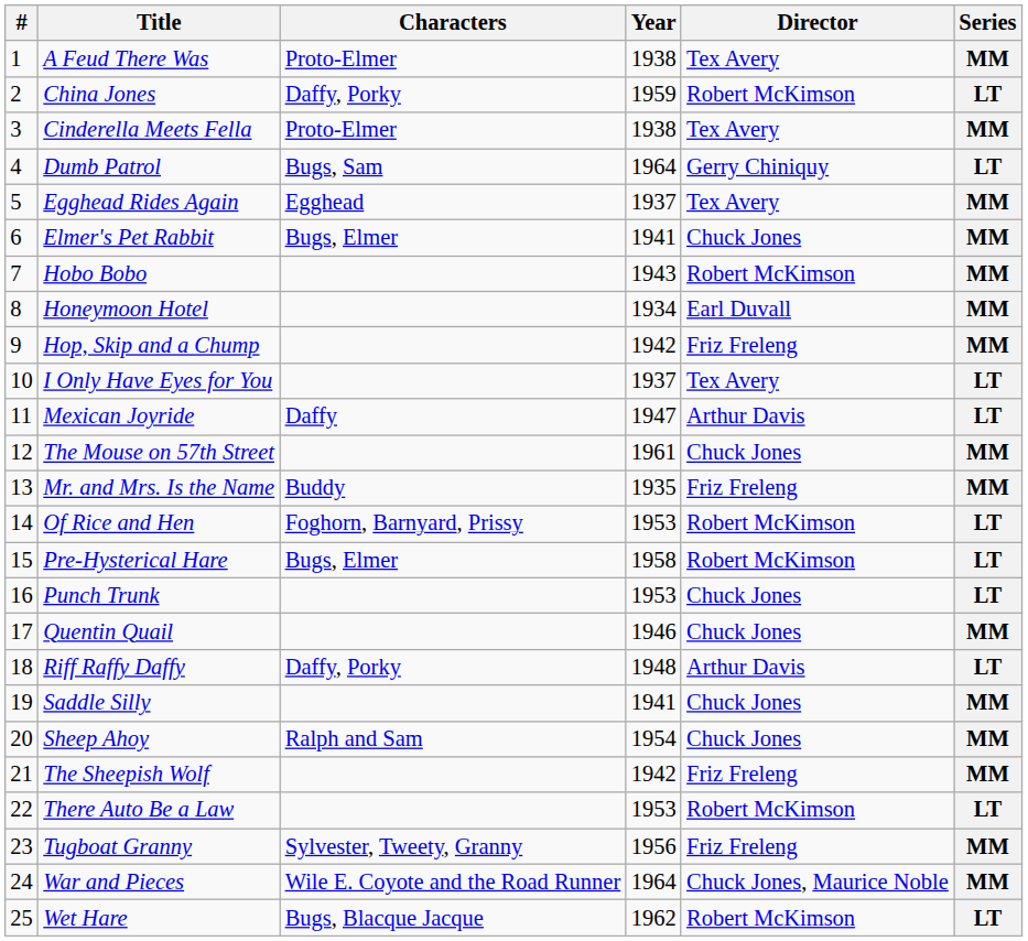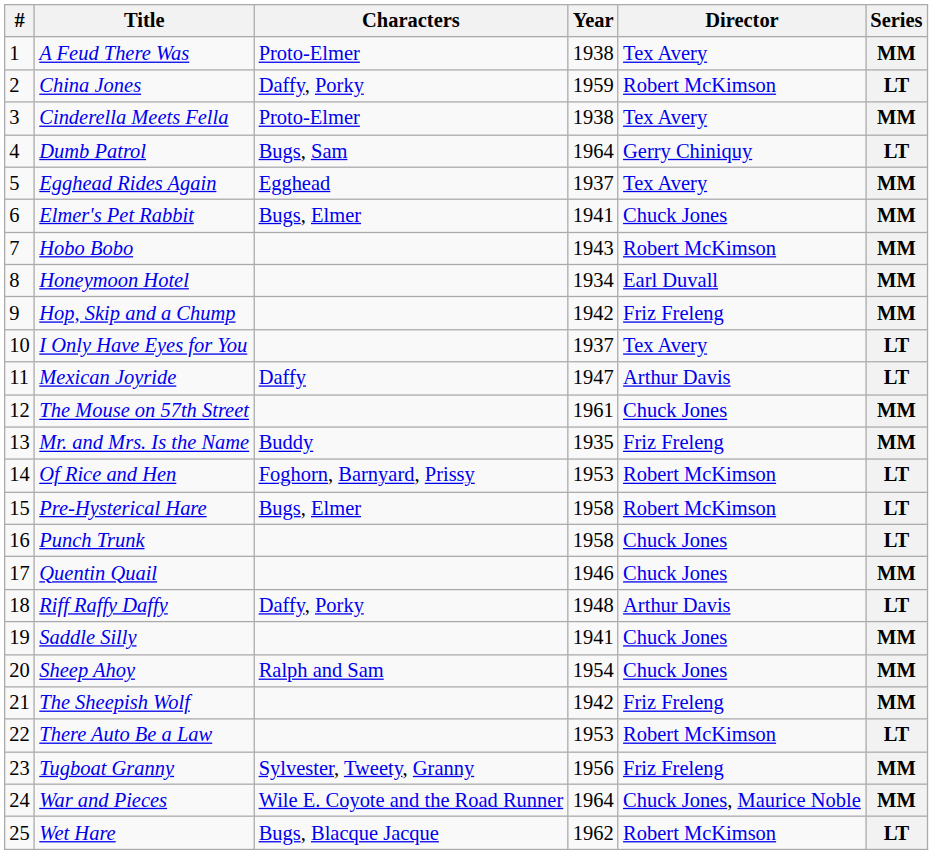Punch Trunk | Year: 1953 -> 1958
